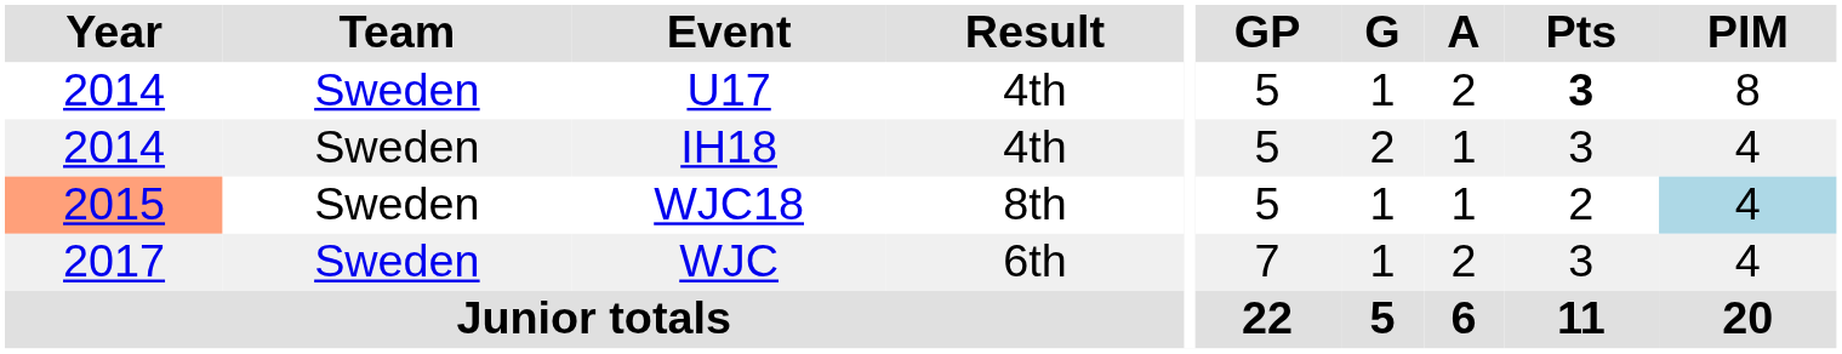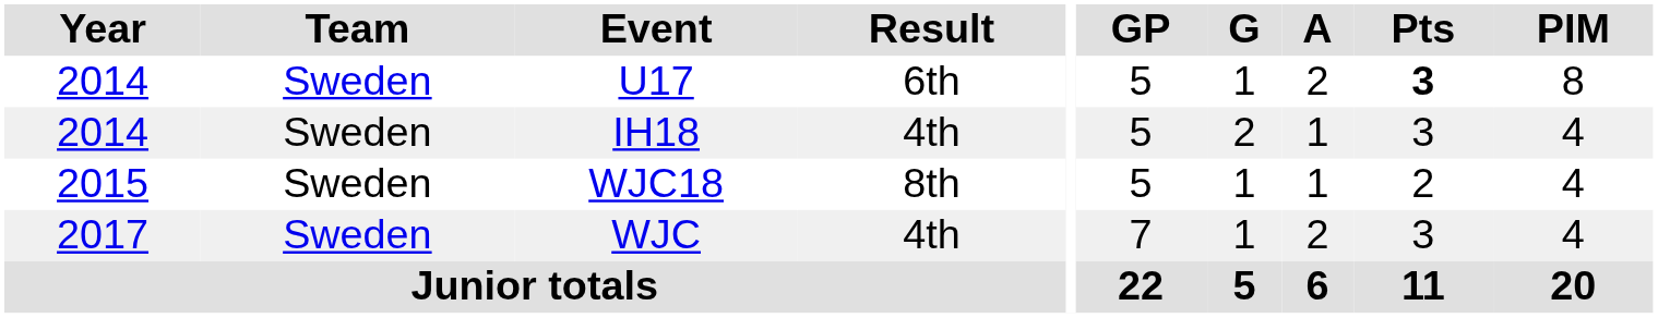U17 | Result: 4th -> 6th
WJC18 | Year: lightsalmon background -> no background
WJC18 | PIM: lightblue background -> no background
WJC | Result: 6th -> 4th
